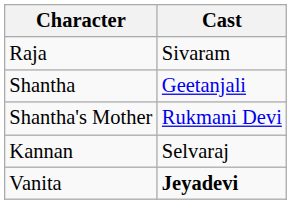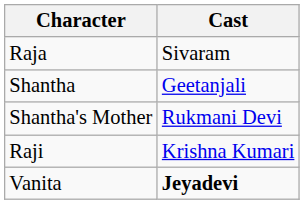+ row: Raji | Krishna Kumari
- row: Kannan | Selvaraj
